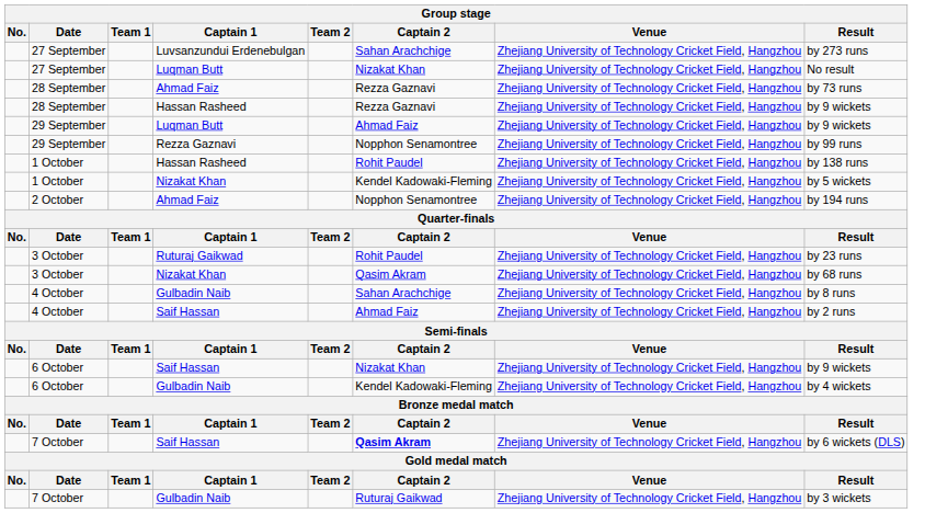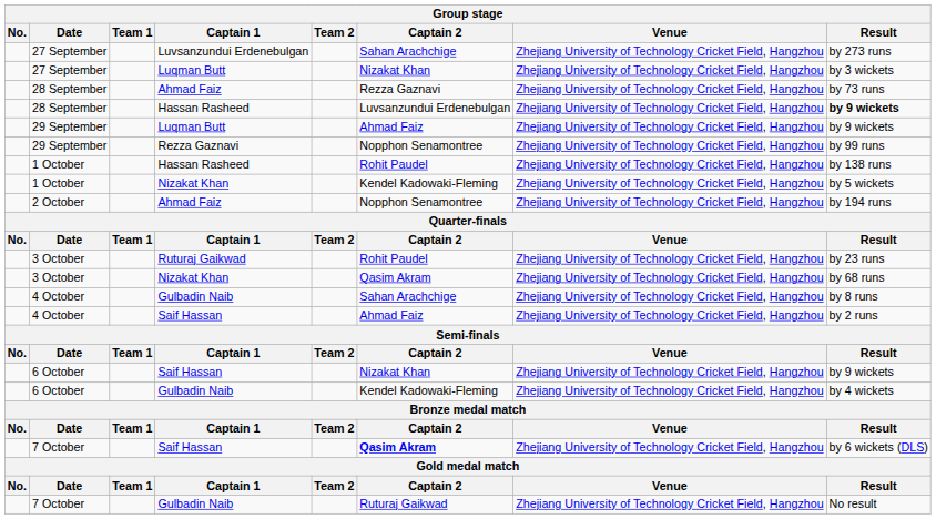27 September / Luqman Butt | Result: No result -> by 3 wickets
28 September / Hassan Rasheed | Captain 2: Rezza Gaznavi -> Luvsanzundui Erdenebulgan
28 September / Hassan Rasheed | Result: normal -> bold
7 October / Gulbadin Naib | Result: by 3 wickets -> No result
